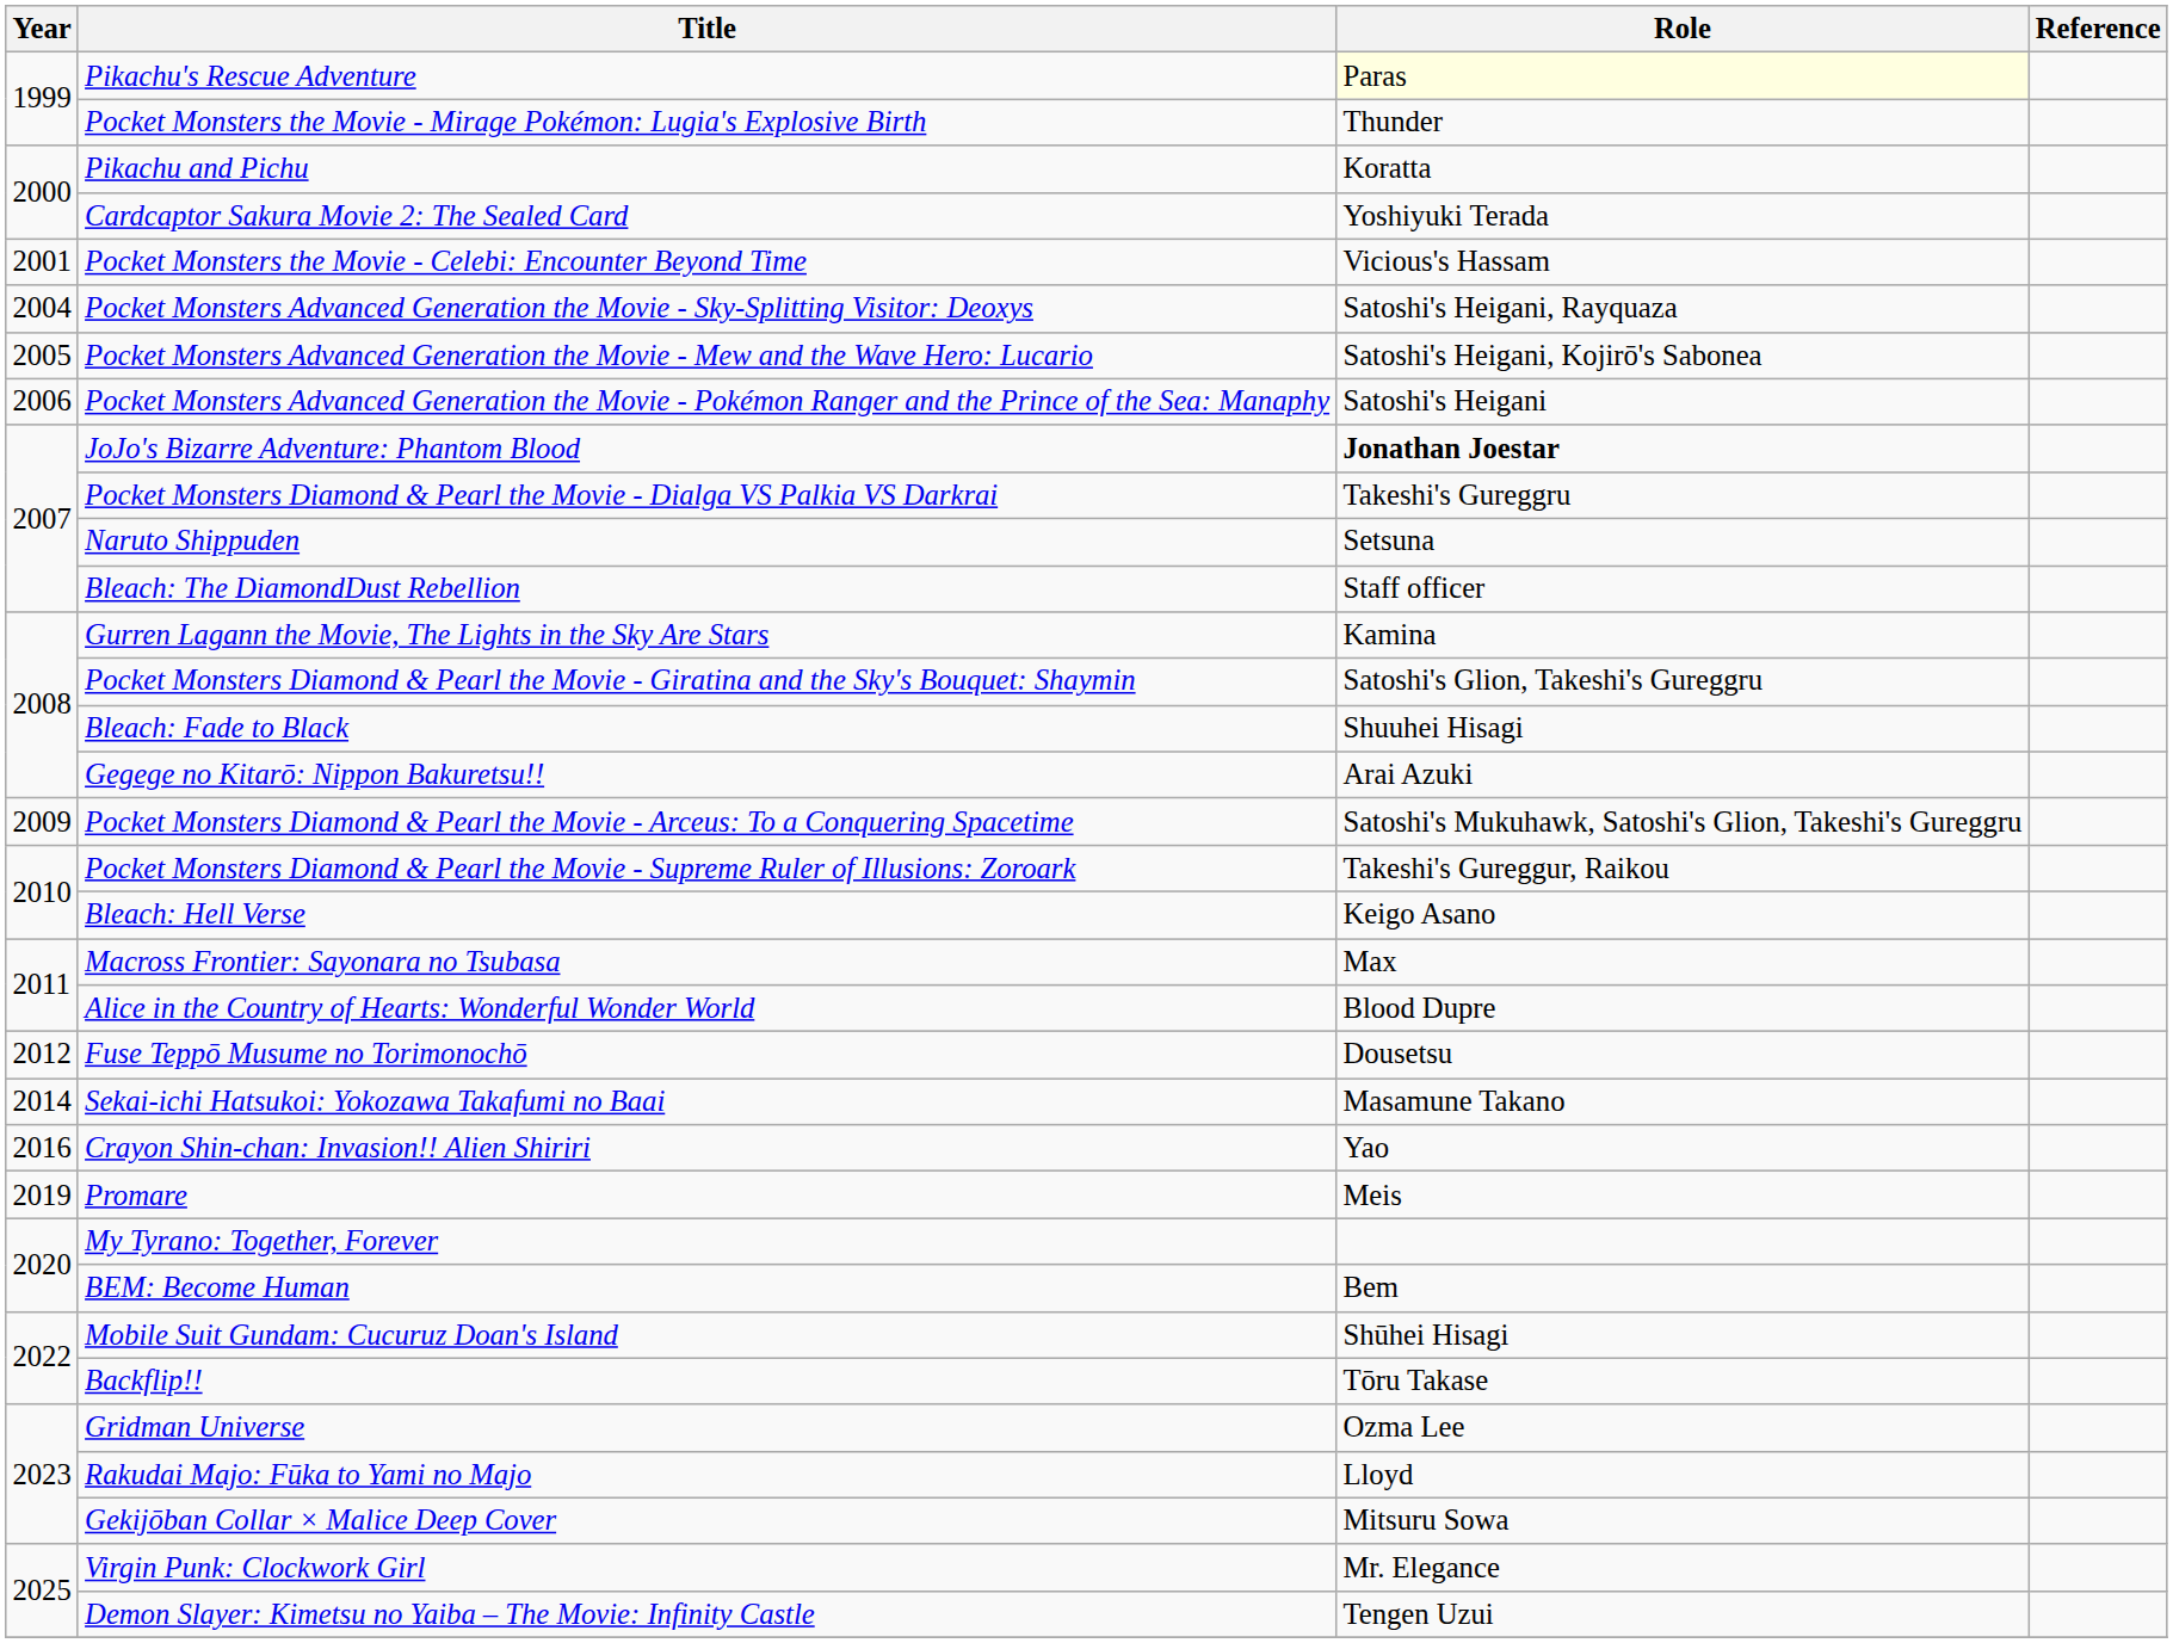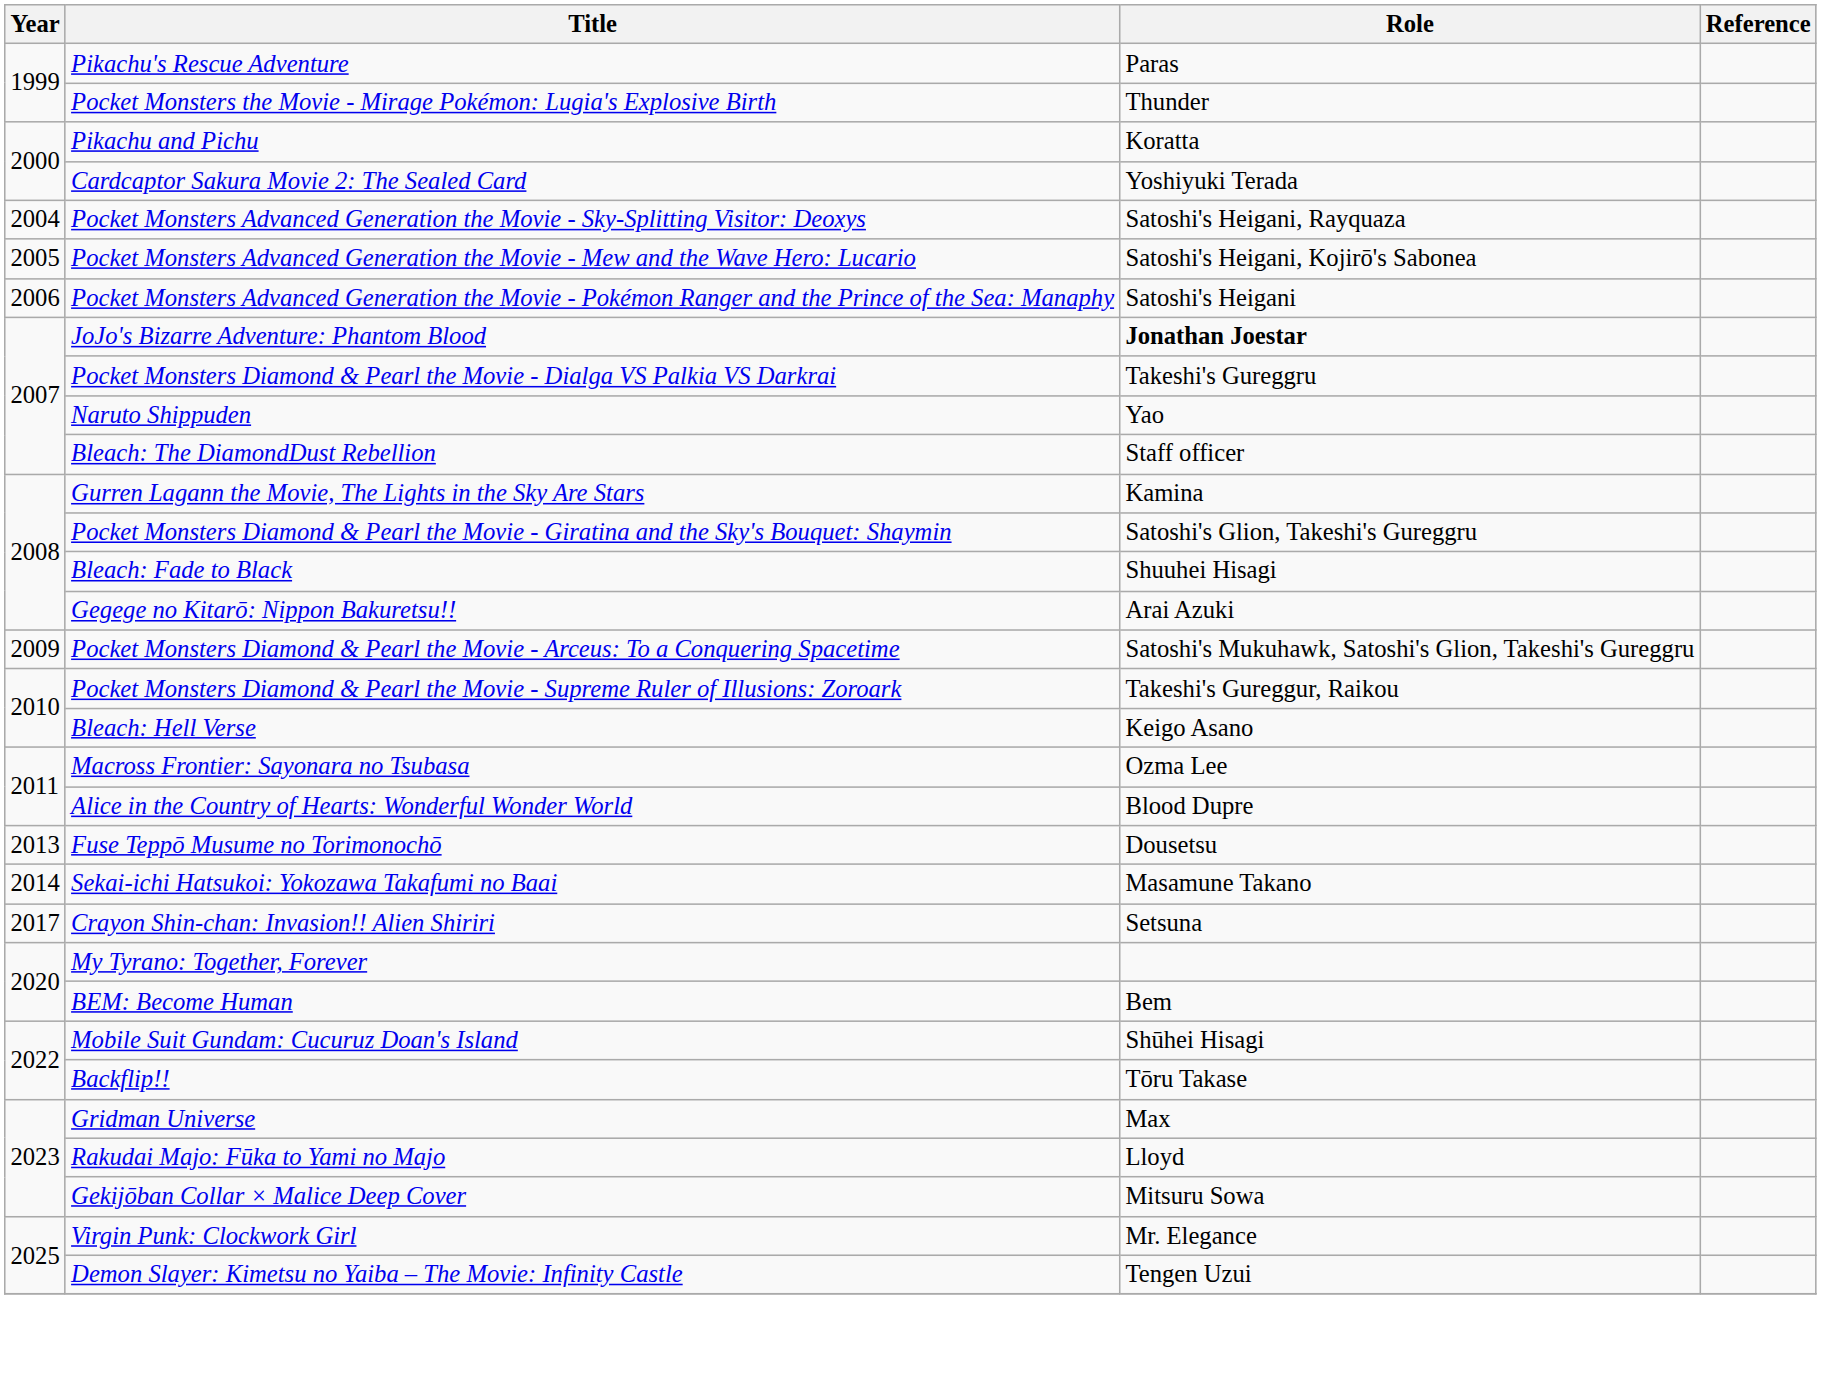Pikachu's Rescue Adventure | Role: lightyellow background -> no background
- row: 2001 | Pocket Monsters the Movie - Celebi: Encounter Beyond Time | Vicious's Hassam
Naruto Shippuden | Role: Setsuna -> Yao
Macross Frontier: Sayonara no Tsubasa | Role: Max -> Ozma Lee
Fuse Teppō Musume no Torimonochō | Year: 2012 -> 2013
Crayon Shin-chan: Invasion!! Alien Shiriri | Year: 2016 -> 2017
Crayon Shin-chan: Invasion!! Alien Shiriri | Role: Yao -> Setsuna
- row: 2019 | Promare | Meis
Gridman Universe | Role: Ozma Lee -> Max
